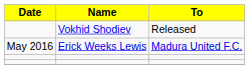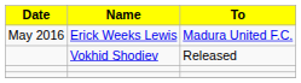rows swapped: Erick Weeks Lewis <-> Vokhid Shodiev
